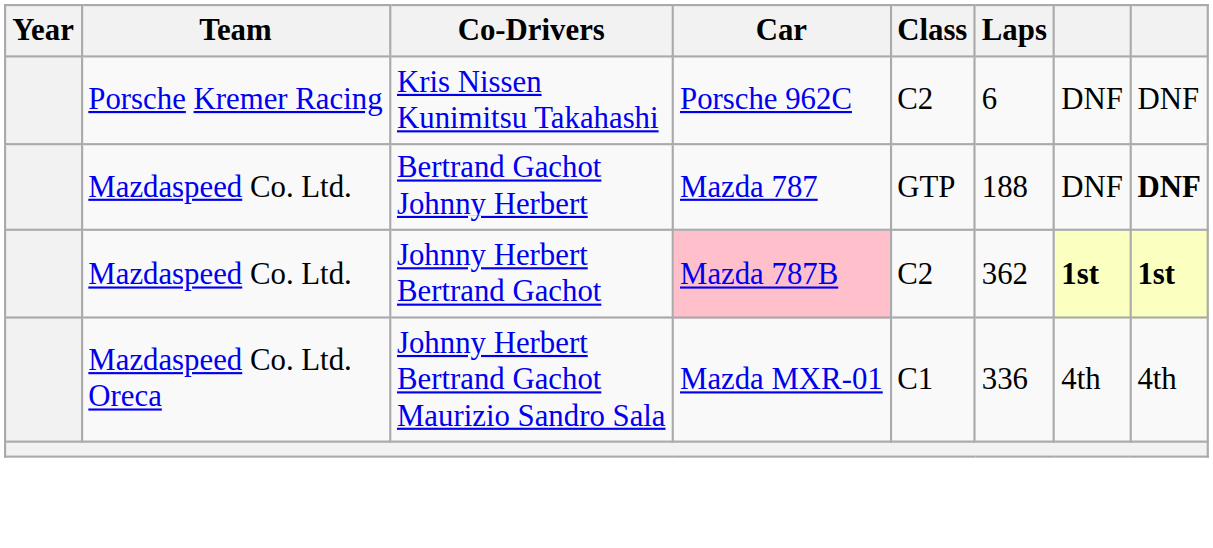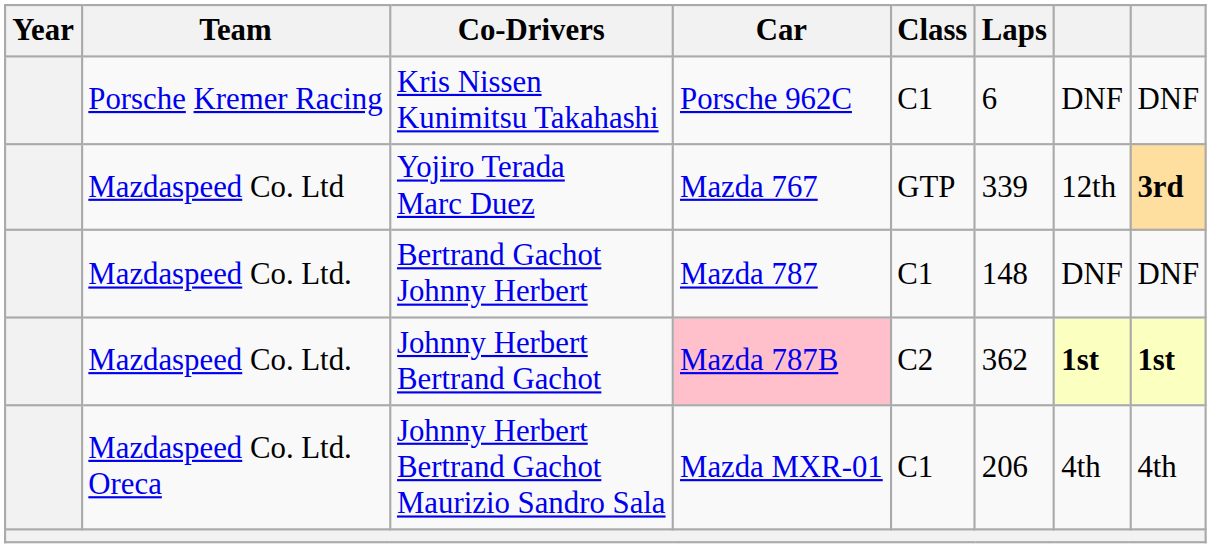Kris Nissen Kunimitsu Takahashi | Class: C2 -> C1
+ row: Mazdaspeed Co. Ltd | Yojiro Terada Marc Duez | Mazda 767 | GTP | 339 | 12th | 3rd
Bertrand Gachot Johnny Herbert | Class: GTP -> C1
Bertrand Gachot Johnny Herbert | Laps: 188 -> 148
Bertrand Gachot Johnny Herbert | column 8: bold -> normal
Johnny Herbert Bertrand Gachot Maurizio Sandro Sala | Laps: 336 -> 206
